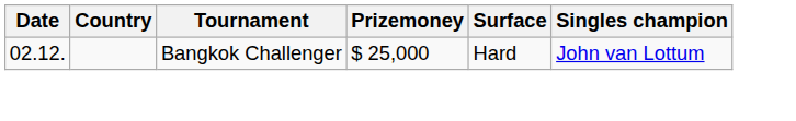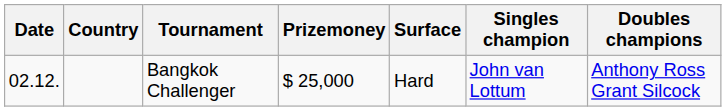+ column: Doubles champions | Anthony Ross Grant Silcock
